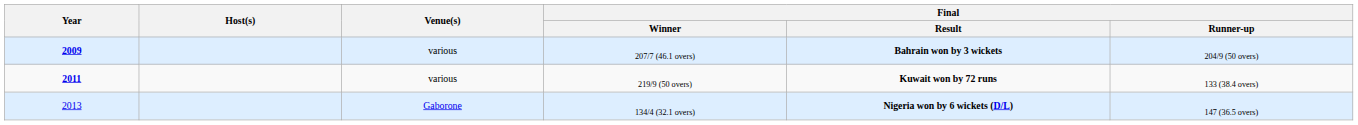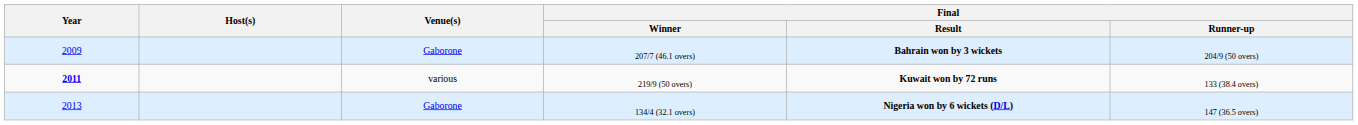207/7 (46.1 overs) | Year: bold -> normal
207/7 (46.1 overs) | Venue(s): various -> Gaborone
